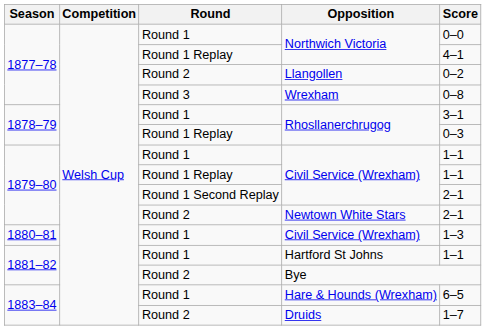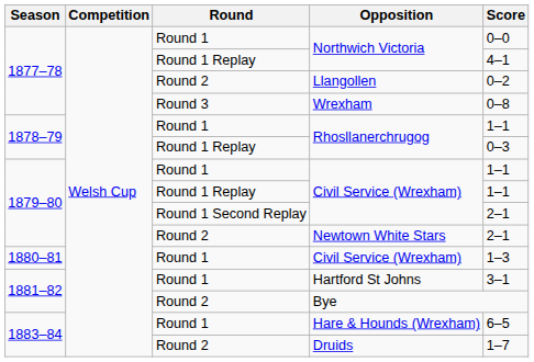Round 1 / Rhosllanerchrugog | Score: 3–1 -> 1–1
Hartford St Johns | Score: 1–1 -> 3–1
